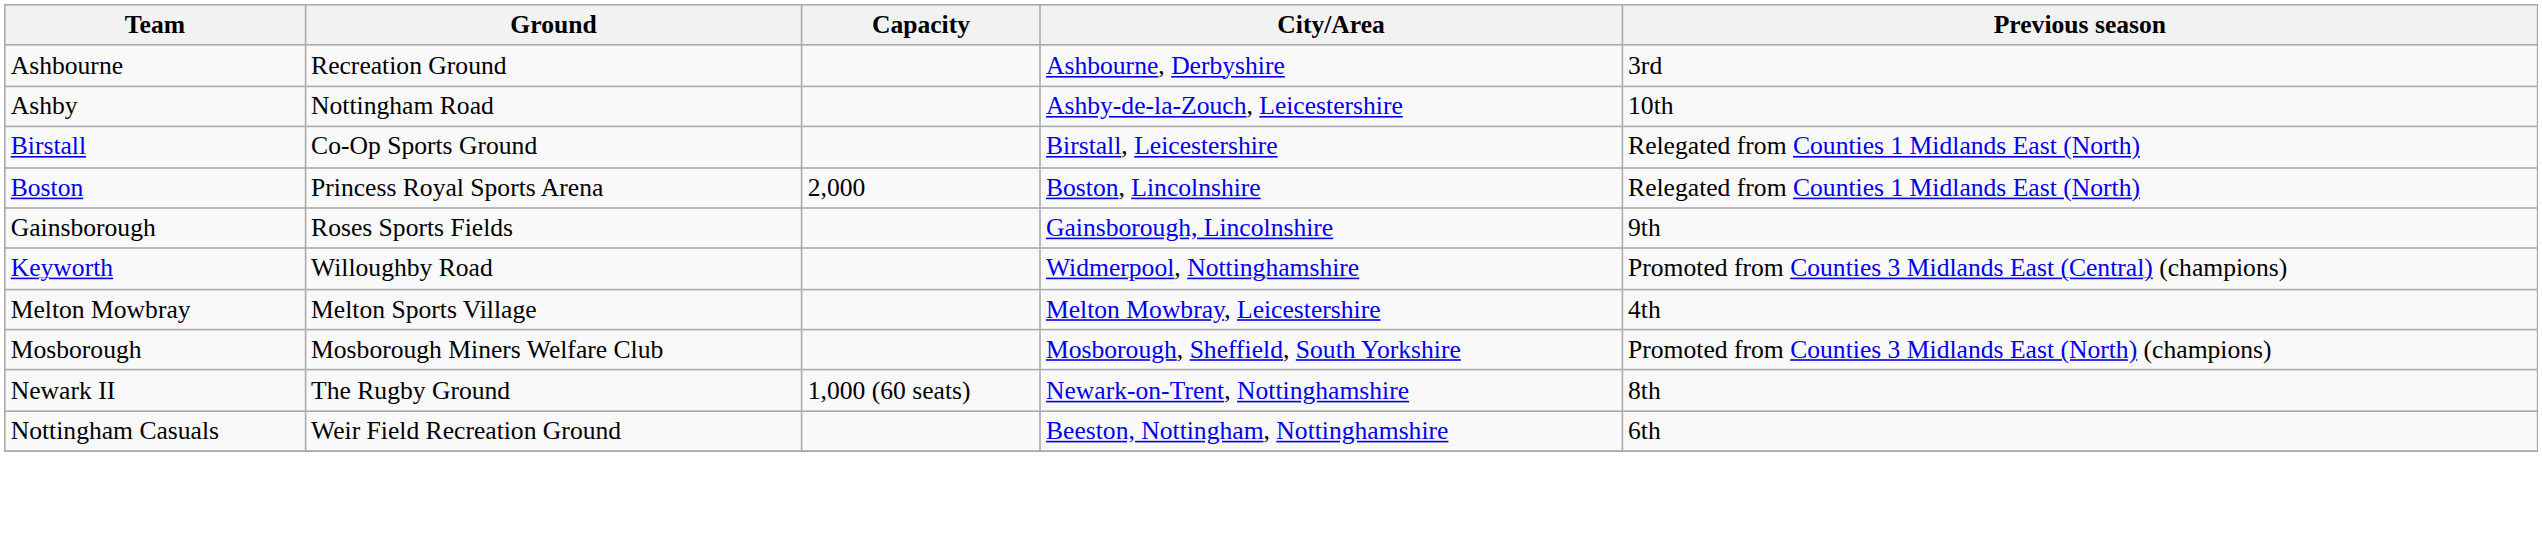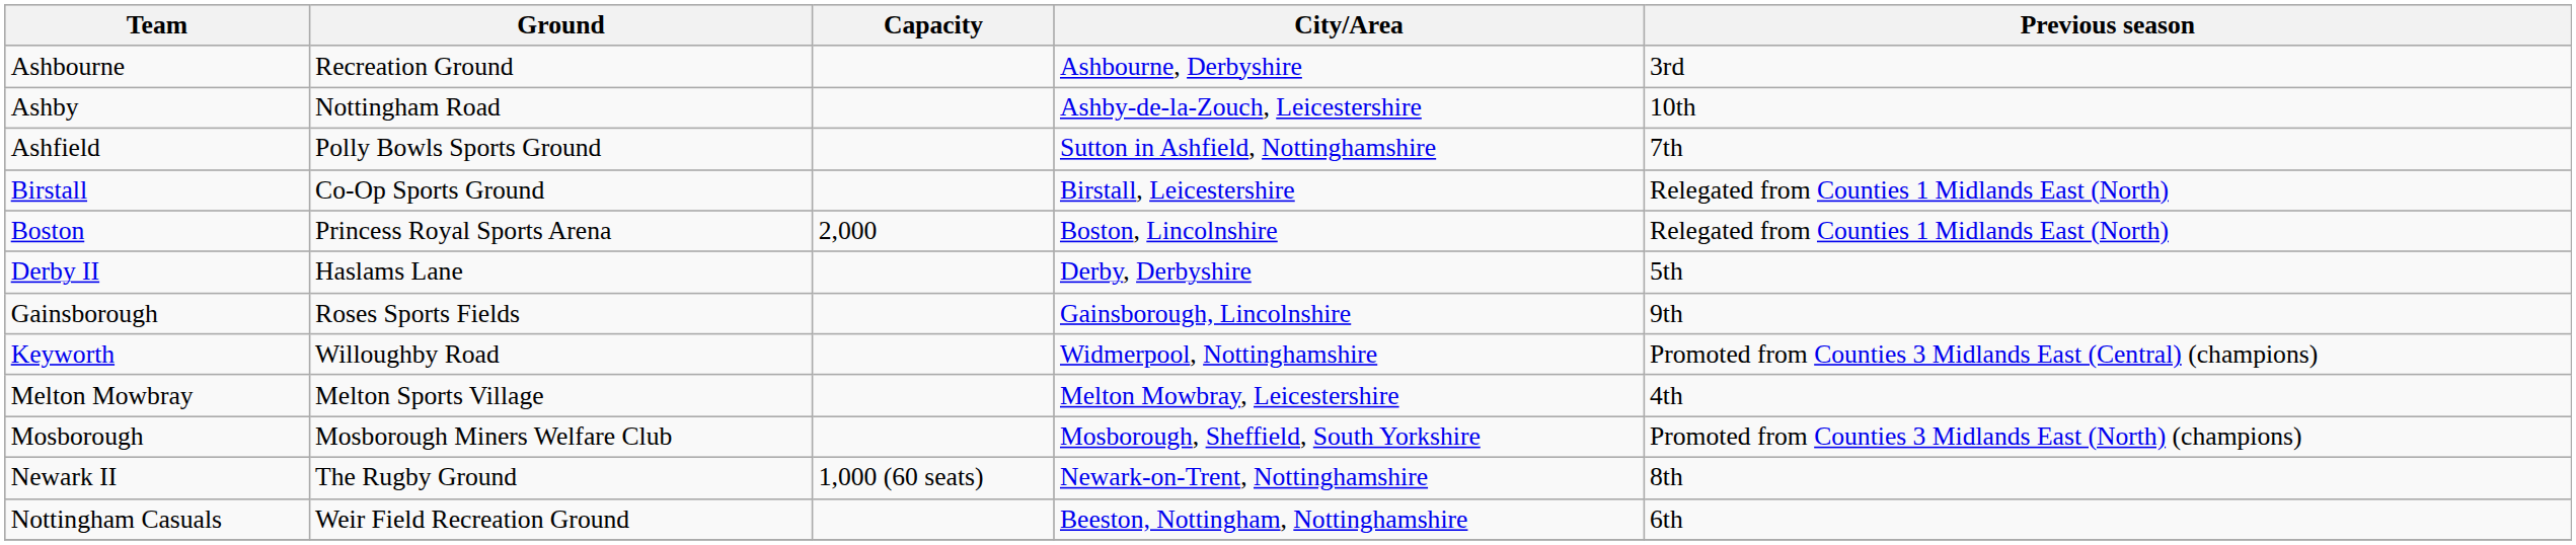+ row: Ashfield | Polly Bowls Sports Ground | Sutton in Ashfield, Nottinghamshire | 7th
+ row: Derby II | Haslams Lane | Derby, Derbyshire | 5th
